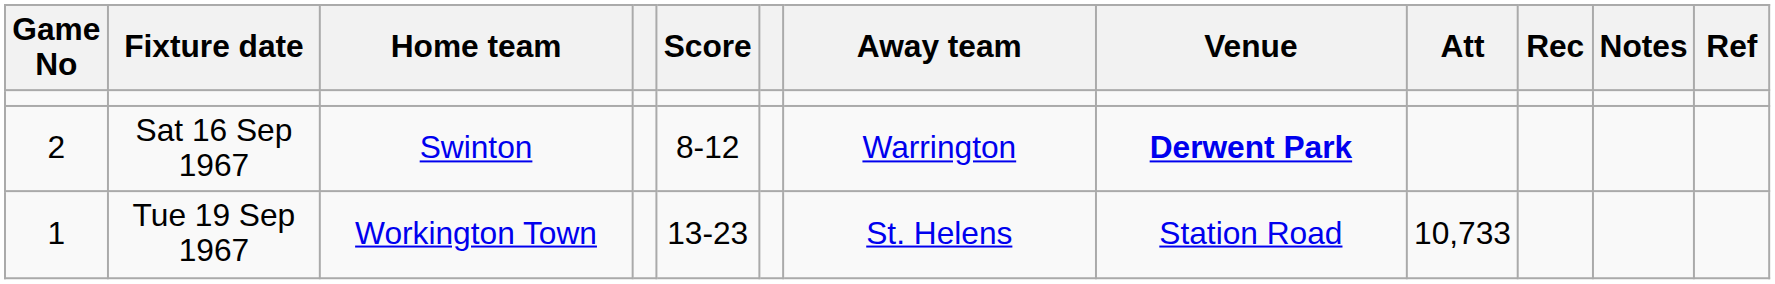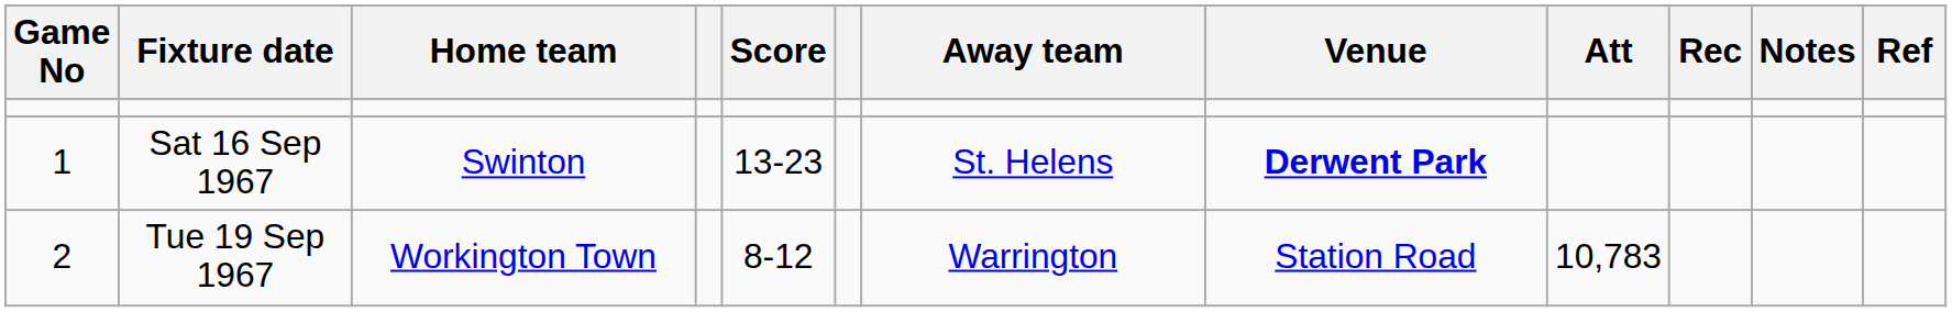Sat 16 Sep 1967 | Game No: 2 -> 1
Sat 16 Sep 1967 | Score: 8-12 -> 13-23
Sat 16 Sep 1967 | Away team: Warrington -> St. Helens
Tue 19 Sep 1967 | Game No: 1 -> 2
Tue 19 Sep 1967 | Score: 13-23 -> 8-12
Tue 19 Sep 1967 | Away team: St. Helens -> Warrington
Tue 19 Sep 1967 | Att: 10,733 -> 10,783
